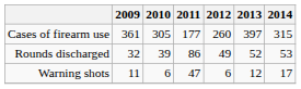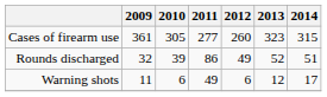Cases of firearm use | 2011: 177 -> 277
Cases of firearm use | 2013: 397 -> 323
Rounds discharged | 2014: 53 -> 51
Warning shots | 2011: 47 -> 49
